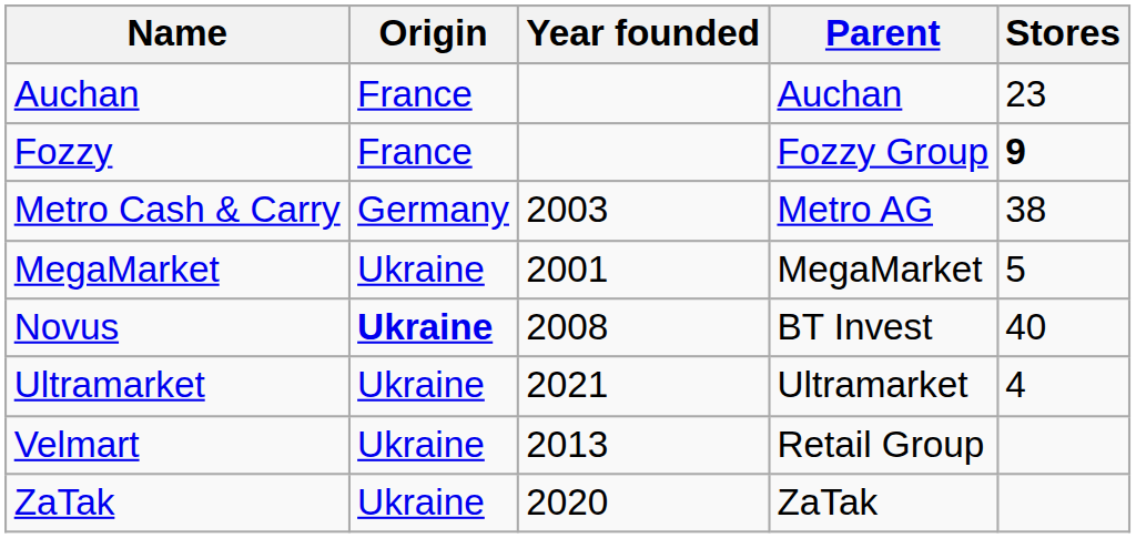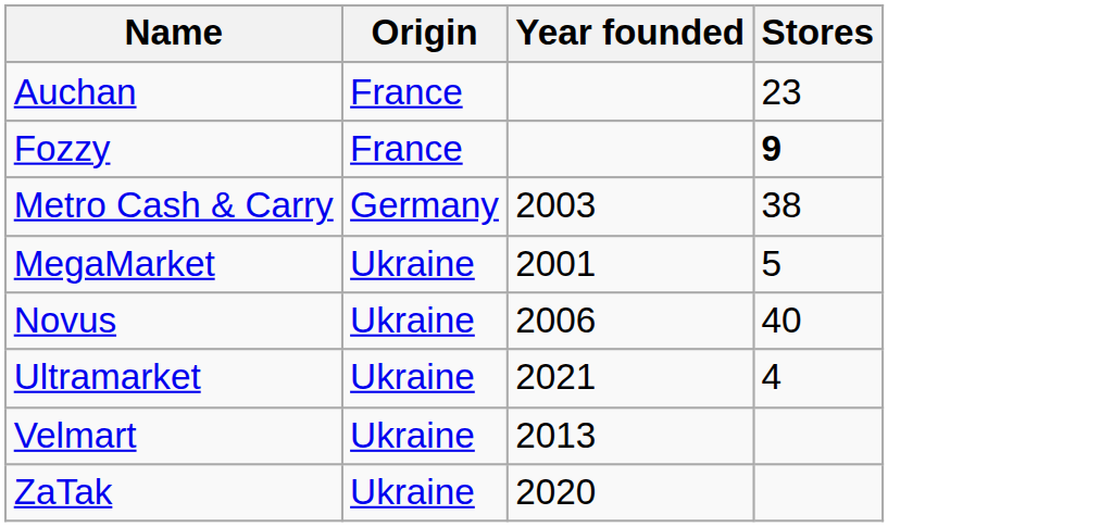- column: Parent | Auchan | Fozzy Group | Metro AG | MegaMarket | BT Invest | Ultramarket | Retail Group | ZaTak
Novus | Origin: bold -> normal
Novus | Year founded: 2008 -> 2006
